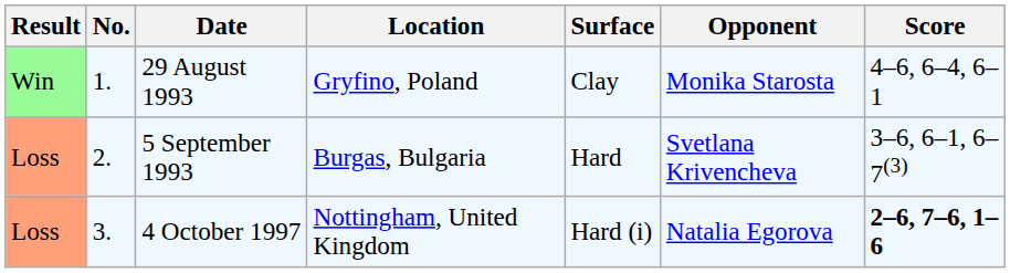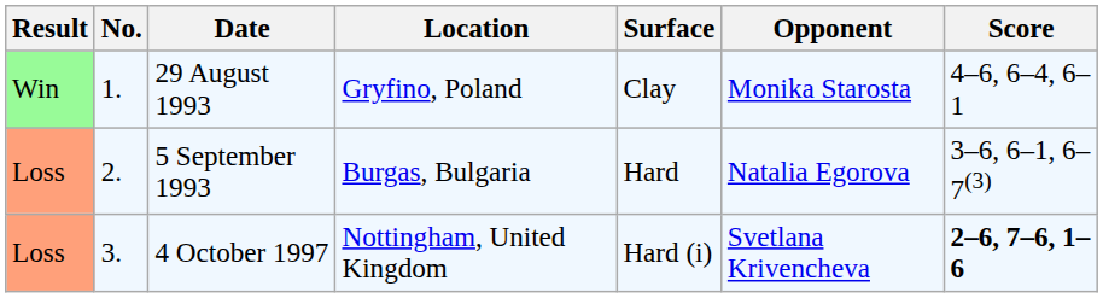5 September 1993 | Opponent: Svetlana Krivencheva -> Natalia Egorova
4 October 1997 | Opponent: Natalia Egorova -> Svetlana Krivencheva
